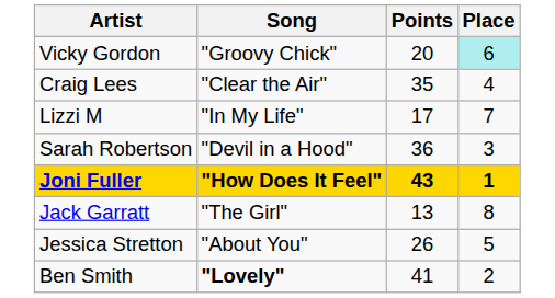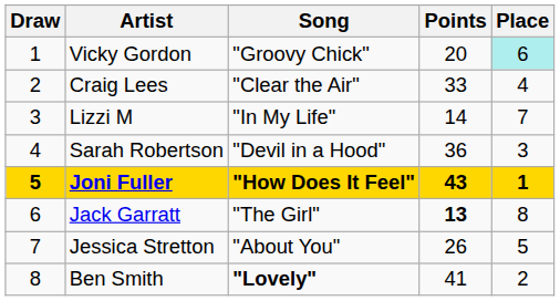+ column: Draw | 1 | 2 | 3 | 4 | 5 | 6 | 7 | 8
Craig Lees | Points: 35 -> 33
Lizzi M | Points: 17 -> 14
Jack Garratt | Points: normal -> bold
